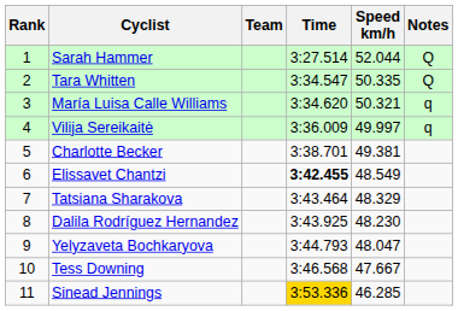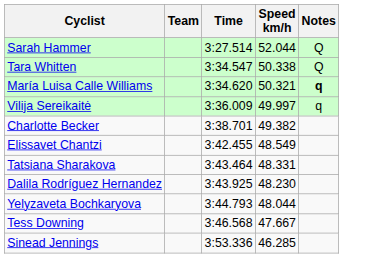- column: Rank | 1 | 2 | 3 | 4 | 5 | 6 | 7 | 8 | 9 | 10 | 11
Tara Whitten | Speed km/h: 50.335 -> 50.338
María Luisa Calle Williams | Notes: normal -> bold
Charlotte Becker | Speed km/h: 49.381 -> 49.382
Elissavet Chantzi | Time: bold -> normal
Tatsiana Sharakova | Speed km/h: 48.329 -> 48.331
Yelyzaveta Bochkaryova | Speed km/h: 48.047 -> 48.044
Sinead Jennings | Time: gold background -> no background
